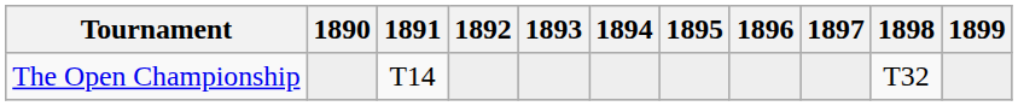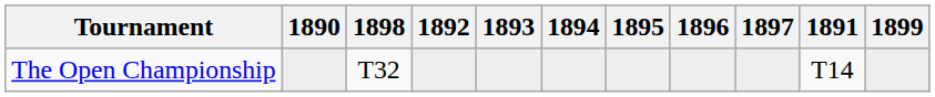columns swapped: 1891 <-> 1898
